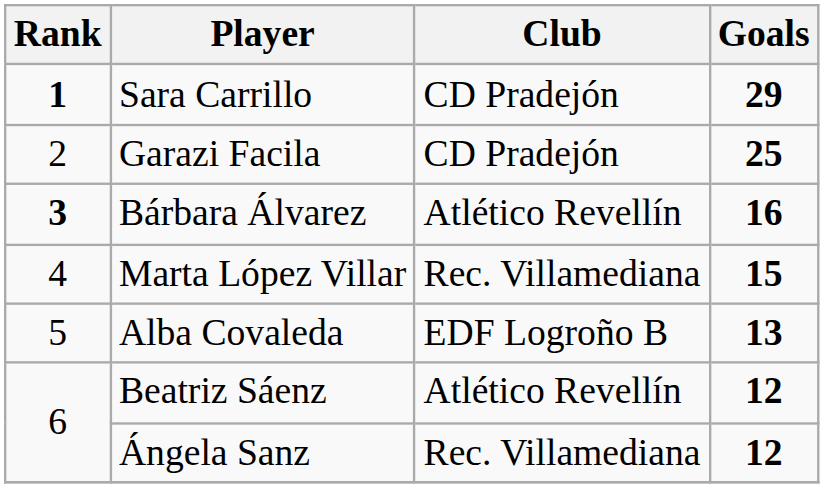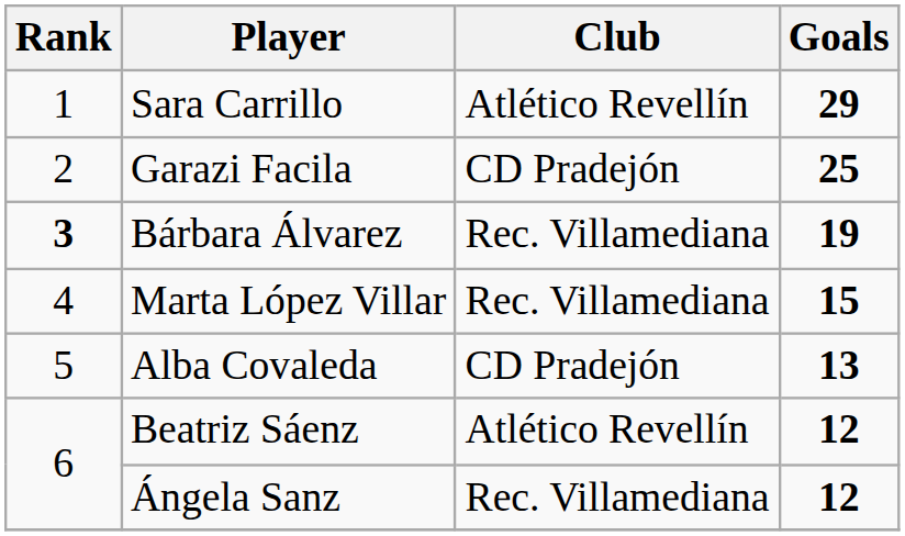Sara Carrillo | Rank: bold -> normal
Sara Carrillo | Club: CD Pradejón -> Atlético Revellín
Bárbara Álvarez | Club: Atlético Revellín -> Rec. Villamediana
Bárbara Álvarez | Goals: 16 -> 19
Alba Covaleda | Club: EDF Logroño B -> CD Pradejón
